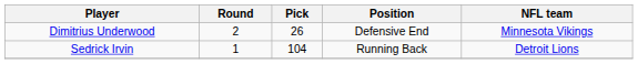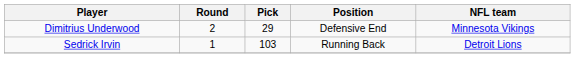Dimitrius Underwood | Pick: 26 -> 29
Sedrick Irvin | Pick: 104 -> 103
